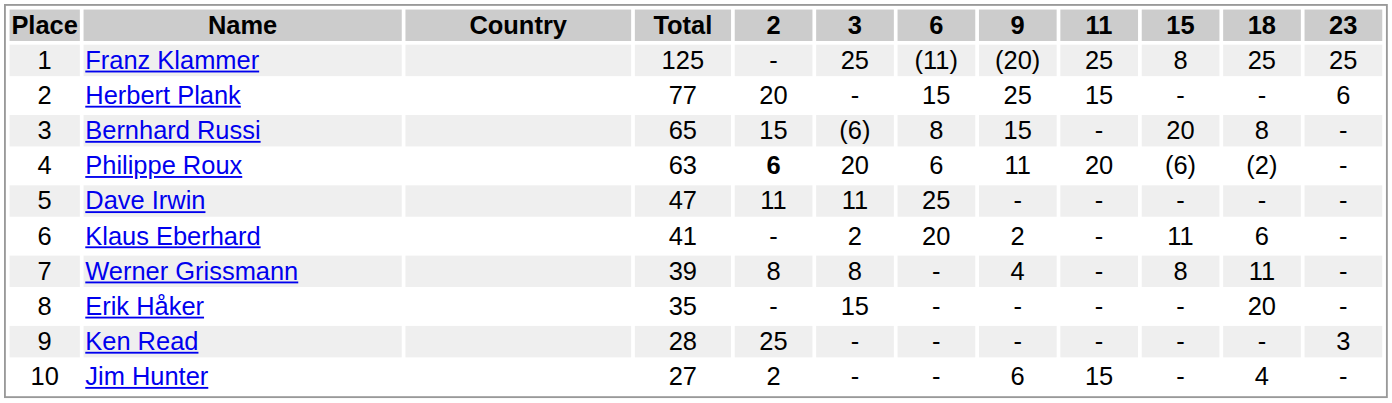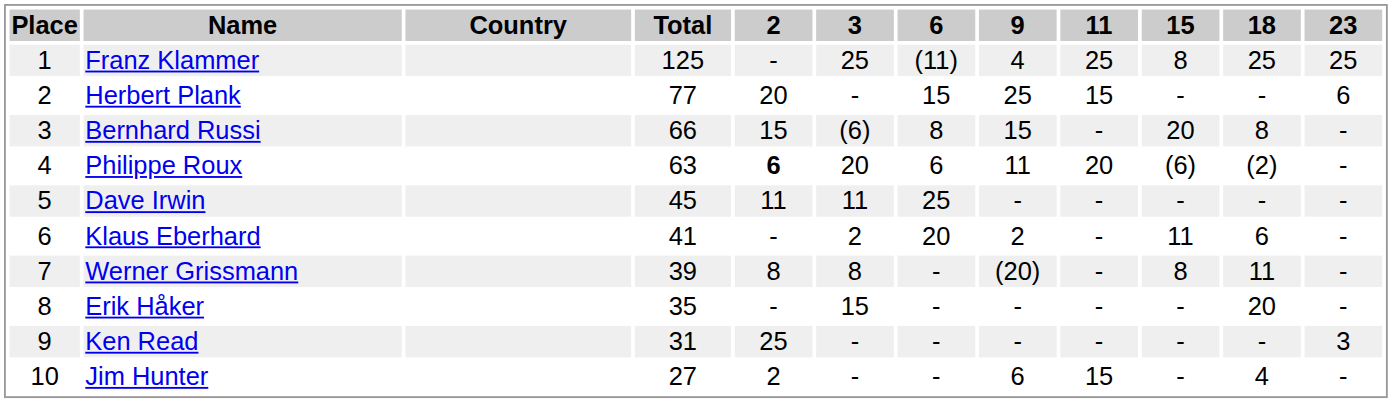Franz Klammer | 9: (20) -> 4
Bernhard Russi | Total: 65 -> 66
Dave Irwin | Total: 47 -> 45
Werner Grissmann | 9: 4 -> (20)
Ken Read | Total: 28 -> 31
